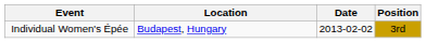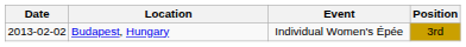columns swapped: Date <-> Event
